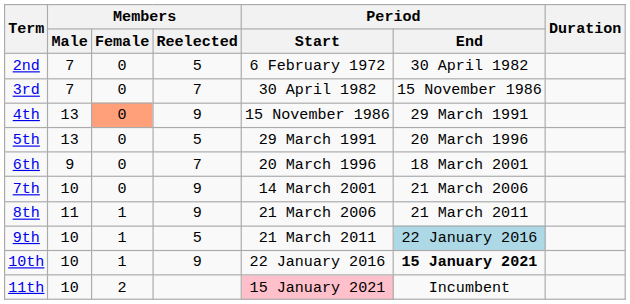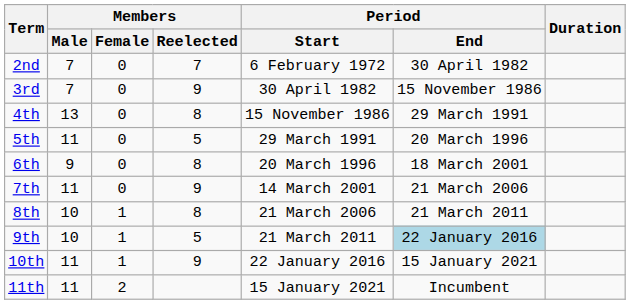2nd | Members / Reelected: 5 -> 7
3rd | Members / Reelected: 7 -> 9
4th | Members / Female: lightsalmon background -> no background
4th | Members / Reelected: 9 -> 8
5th | Members / Male: 13 -> 11
6th | Members / Reelected: 7 -> 8
7th | Members / Male: 10 -> 11
8th | Members / Male: 11 -> 10
8th | Members / Reelected: 9 -> 8
10th | Members / Male: 10 -> 11
10th | Period / End: bold -> normal
11th | Members / Male: 10 -> 11
11th | Period / Start: pink background -> no background
